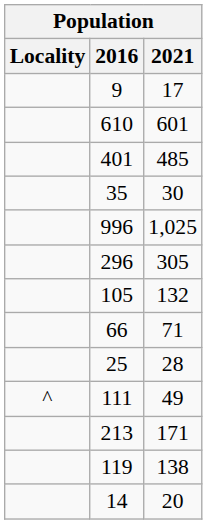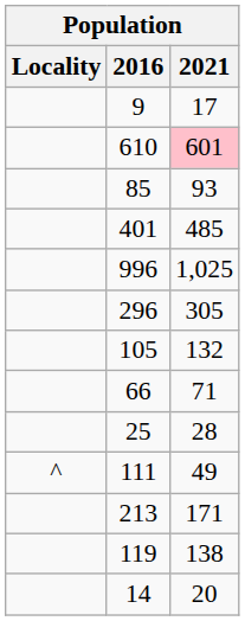610 | 2021: no background -> pink background
+ row: 85 | 93
- row: 35 | 30
